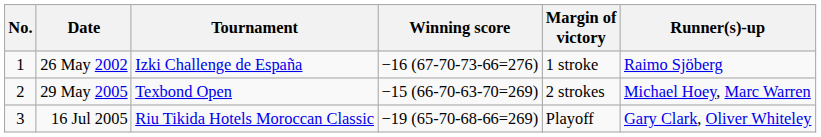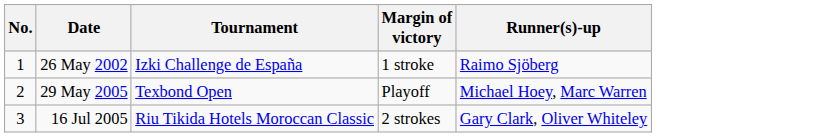- column: Winning score | −16 (67-70-73-66=276) | −15 (66-70-63-70=269) | −19 (65-70-68-66=269)
29 May 2005 | Margin of victory: 2 strokes -> Playoff
16 Jul 2005 | Margin of victory: Playoff -> 2 strokes
